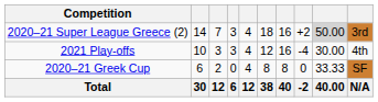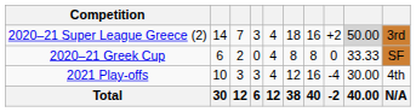rows swapped: 2020–21 Greek Cup <-> 2021 Play-offs
